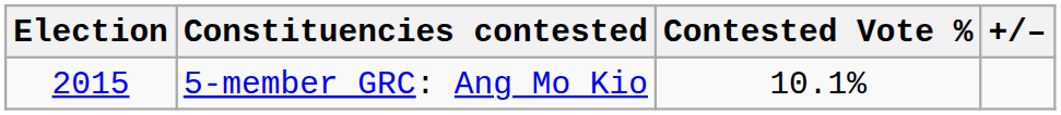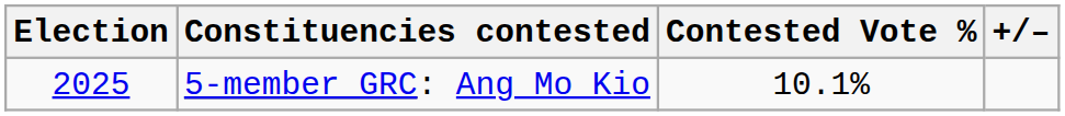5-member GRC: Ang Mo Kio | Election: 2015 -> 2025
